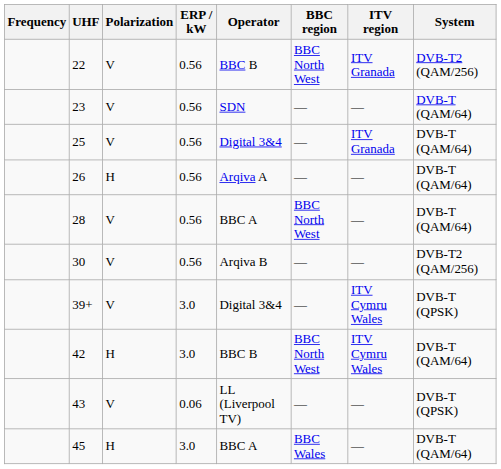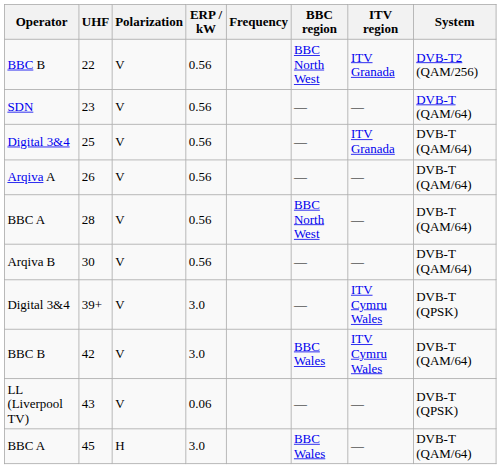columns swapped: Frequency <-> Operator
26 | Polarization: H -> V
30 | System: DVB-T2 (QAM/256) -> DVB-T (QAM/64)
42 | Polarization: H -> V
42 | BBC region: BBC North West -> BBC Wales
